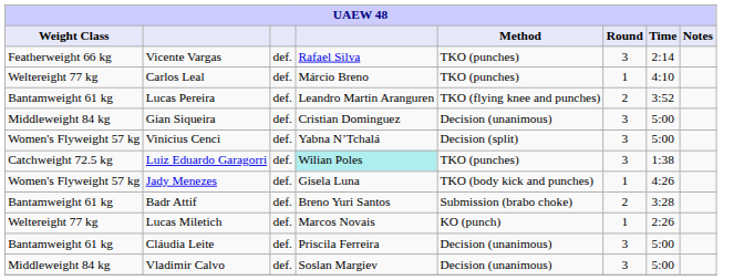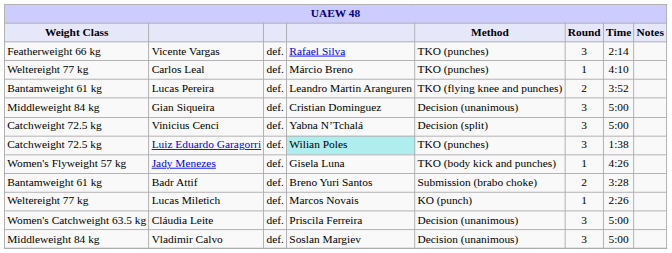Vinicius Cenci | Weight Class: Women's Flyweight 57 kg -> Catchweight 72.5 kg
Cláudia Leite | Weight Class: Bantamweight 61 kg -> Women's Catchweight 63.5 kg
